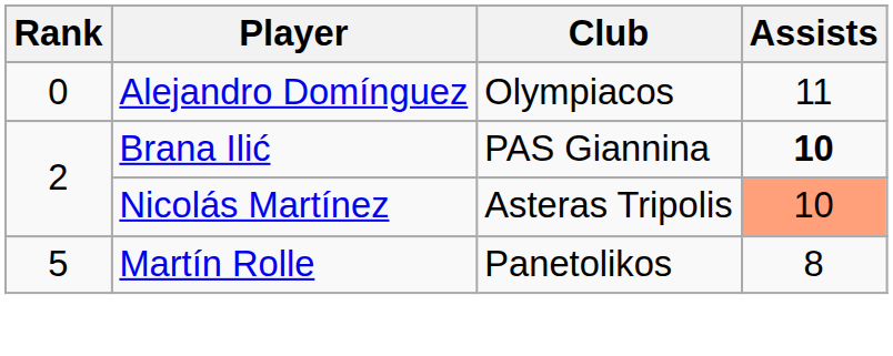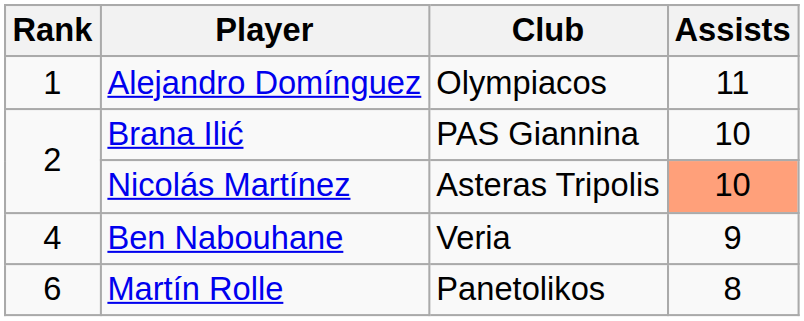Alejandro Domínguez | Rank: 0 -> 1
Brana Ilić | Assists: bold -> normal
+ row: 4 | Ben Nabouhane | Veria | 9
Martín Rolle | Rank: 5 -> 6
